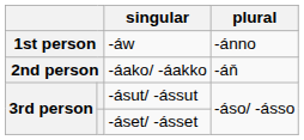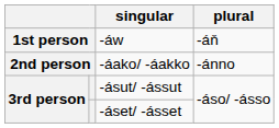-áw | plural: -ánno -> -áň
-áako/ -áakko | plural: -áň -> -ánno
